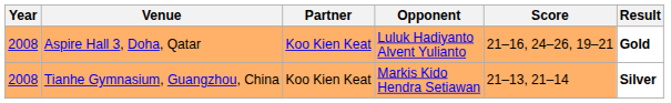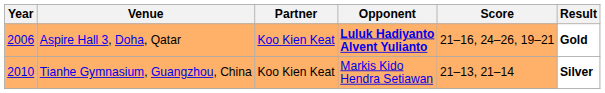Aspire Hall 3, Doha, Qatar | Year: 2008 -> 2006
Aspire Hall 3, Doha, Qatar | Opponent: normal -> bold
Tianhe Gymnasium, Guangzhou, China | Year: 2008 -> 2010
